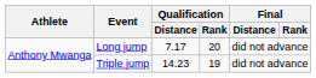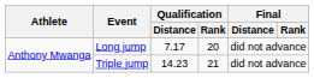Triple jump | Qualification / Rank: 19 -> 21
